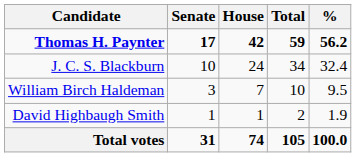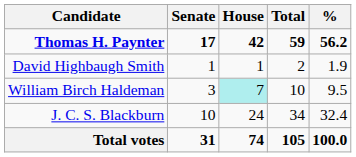rows swapped: J. C. S. Blackburn <-> David Highbaugh Smith
William Birch Haldeman | House: no background -> paleturquoise background
